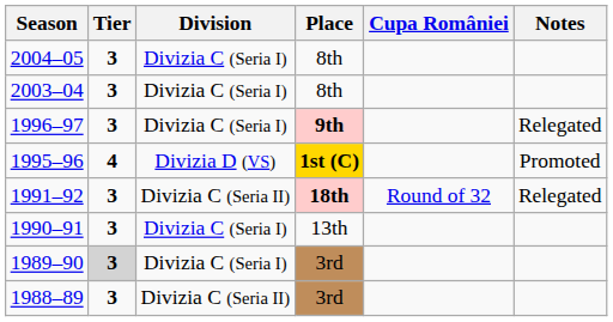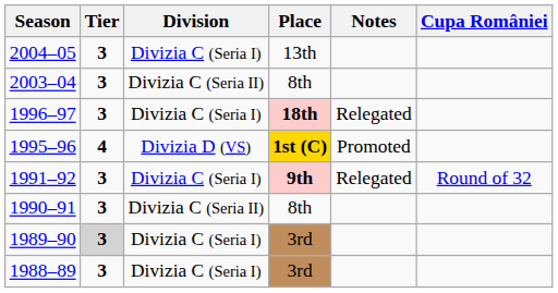columns swapped: Notes <-> Cupa României
2004–05 | Place: 8th -> 13th
2003–04 | Division: Divizia C (Seria I) -> Divizia C (Seria II)
1996–97 | Place: 9th -> 18th
1991–92 | Division: Divizia C (Seria II) -> Divizia C (Seria I)
1991–92 | Place: 18th -> 9th
1990–91 | Division: Divizia C (Seria I) -> Divizia C (Seria II)
1990–91 | Place: 13th -> 8th
1988–89 | Division: Divizia C (Seria II) -> Divizia C (Seria I)
